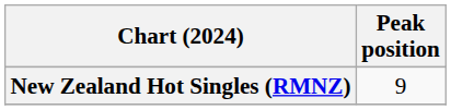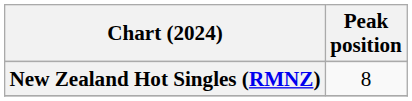New Zealand Hot Singles (RMNZ) | Peak position: 9 -> 8
